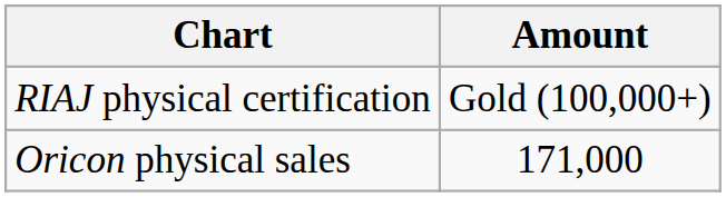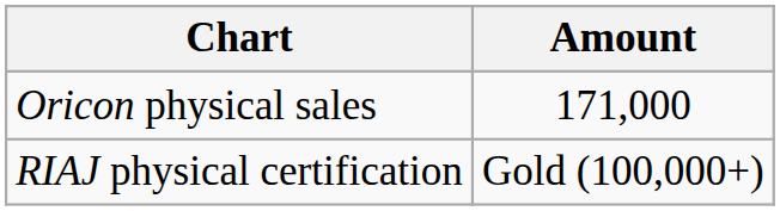rows swapped: Oricon physical sales <-> RIAJ physical certification
